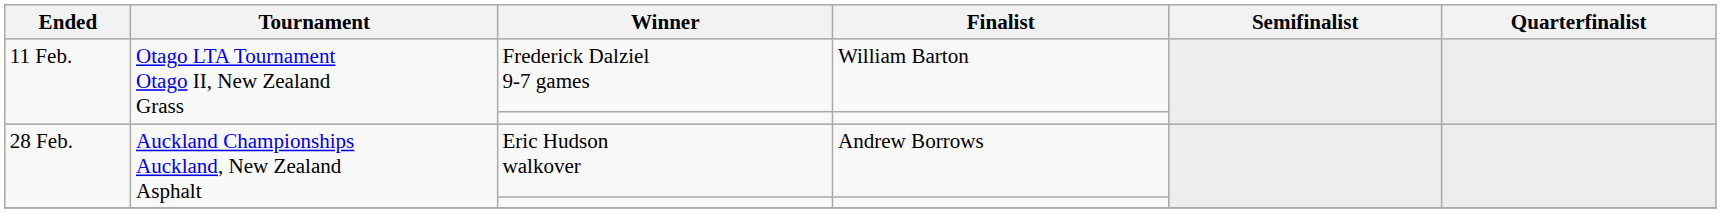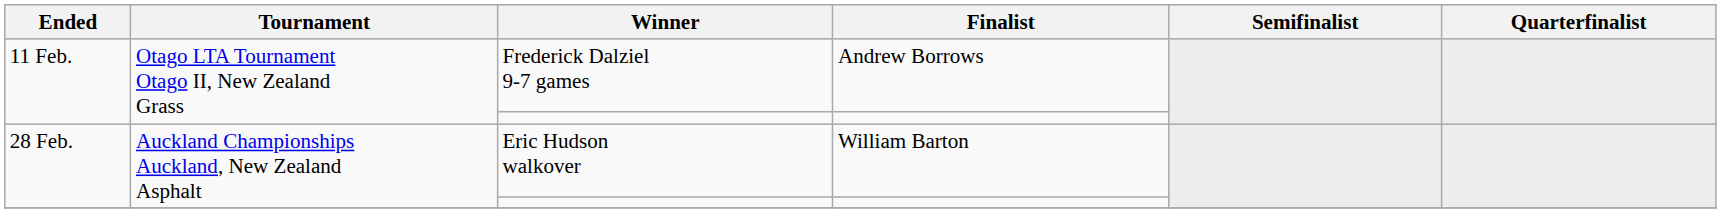Frederick Dalziel 9-7 games | Finalist: William Barton -> Andrew Borrows
Eric Hudson walkover | Finalist: Andrew Borrows -> William Barton
